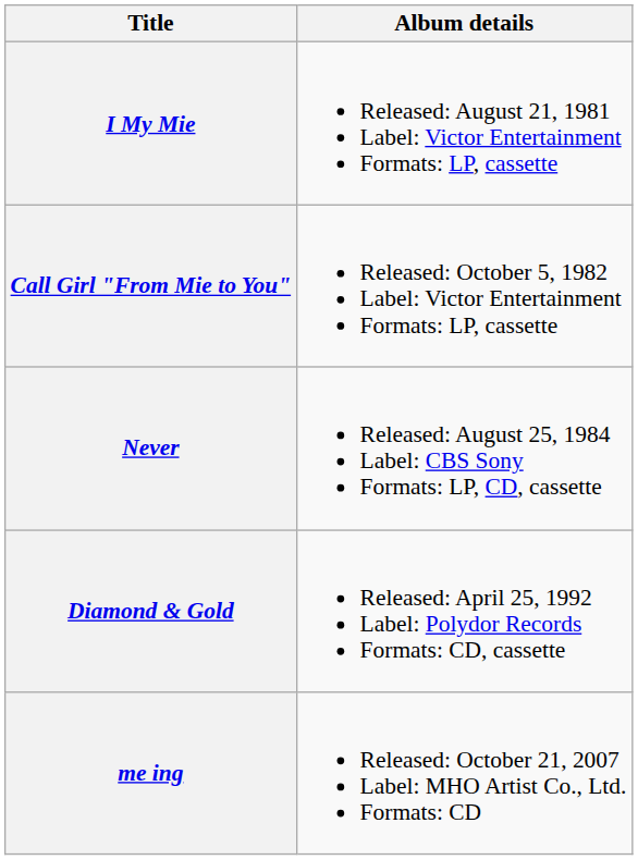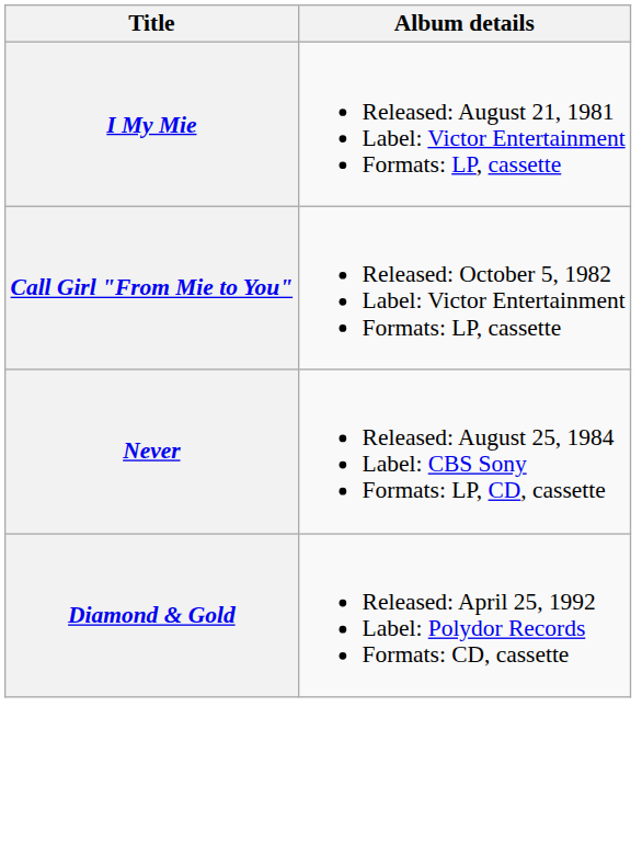- row: me ing | Released: October 21, 2007 Label: MHO Artist Co., Ltd. Formats: CD
